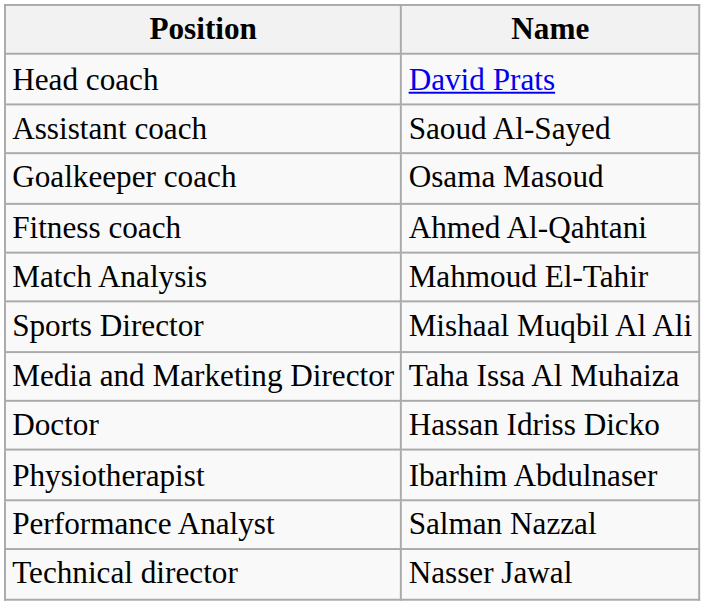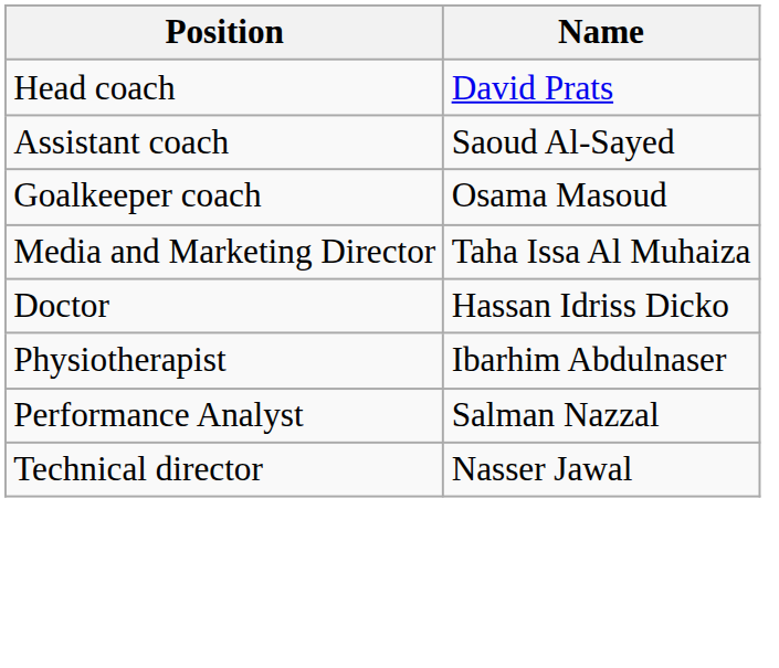- row: Fitness coach | Ahmed Al-Qahtani
- row: Match Analysis | Mahmoud El-Tahir
- row: Sports Director | Mishaal Muqbil Al Ali
